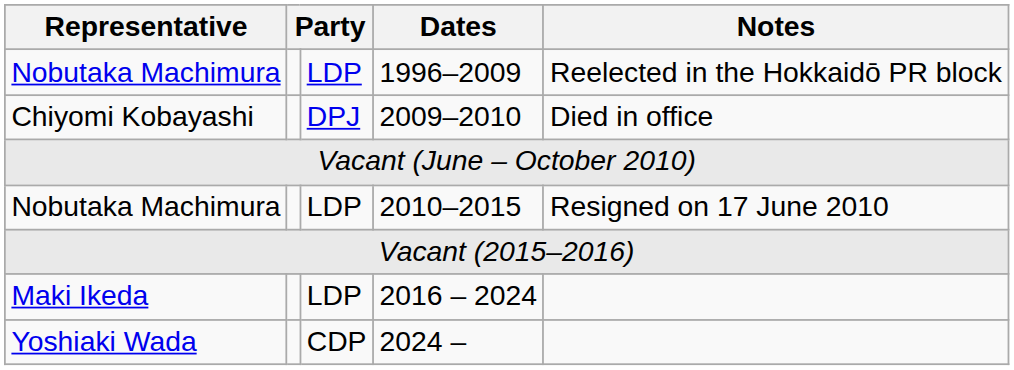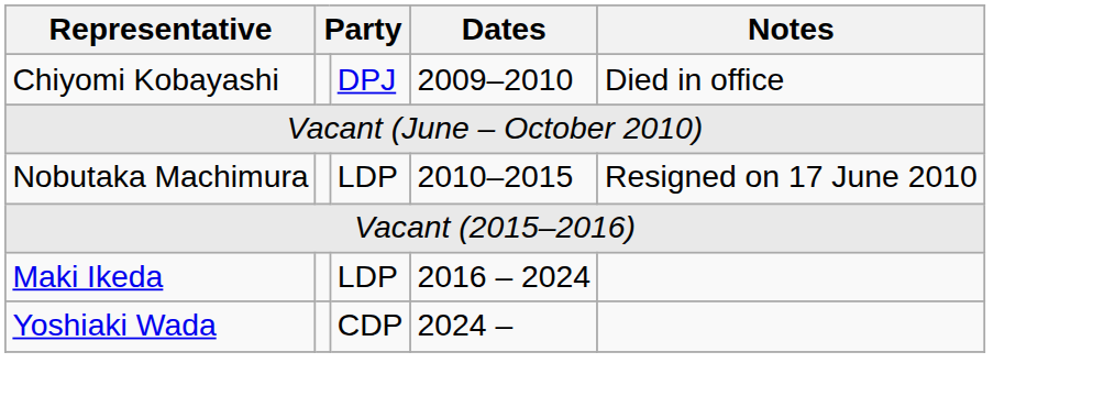- row: Nobutaka Machimura | LDP | 1996–2009 | Reelected in the Hokkaidō PR block
